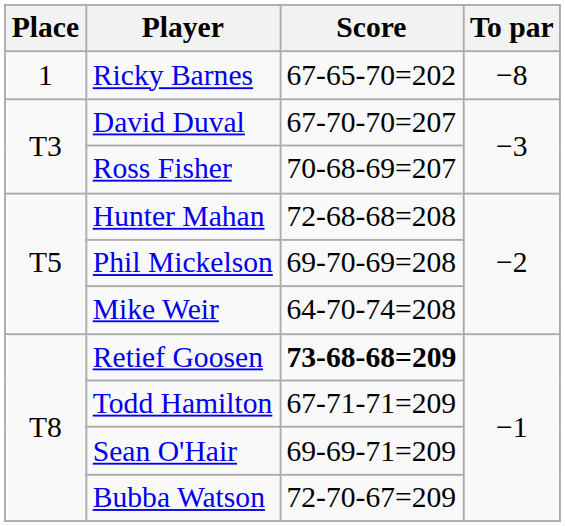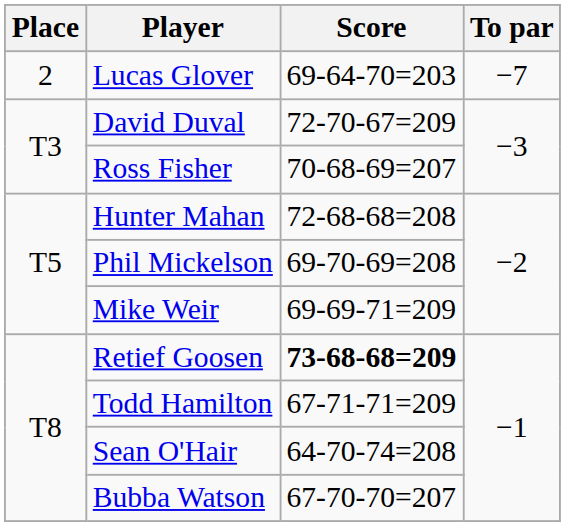- row: 1 | Ricky Barnes | 67-65-70=202 | −8
+ row: 2 | Lucas Glover | 69-64-70=203 | −7
David Duval | Score: 67-70-70=207 -> 72-70-67=209
Mike Weir | Score: 64-70-74=208 -> 69-69-71=209
Sean O'Hair | Score: 69-69-71=209 -> 64-70-74=208
Bubba Watson | Score: 72-70-67=209 -> 67-70-70=207
